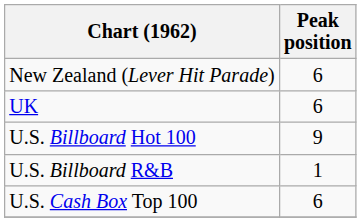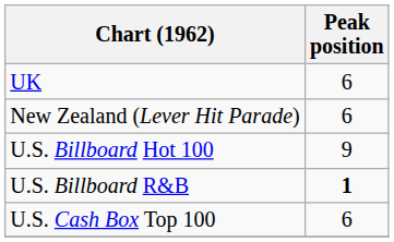rows swapped: New Zealand (Lever Hit Parade) <-> UK
U.S. Billboard R&B | Peak position: normal -> bold
